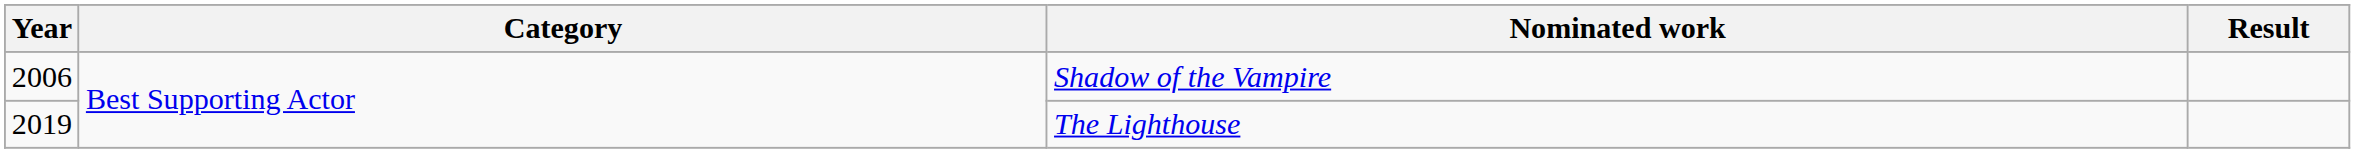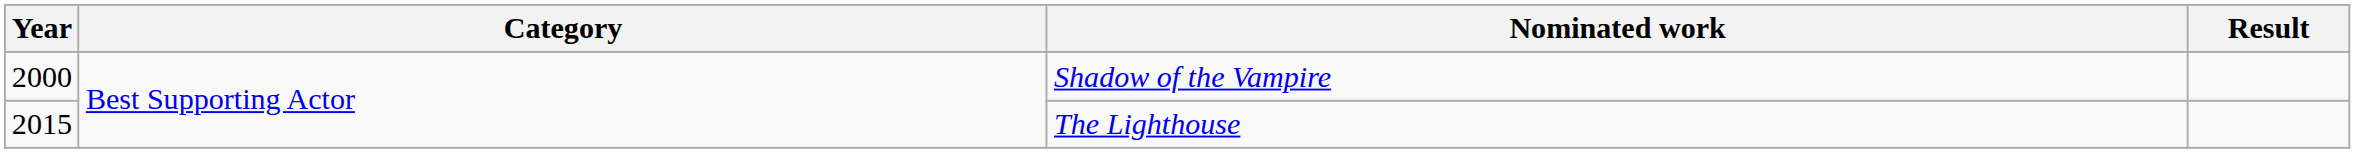Shadow of the Vampire | Year: 2006 -> 2000
The Lighthouse | Year: 2019 -> 2015
